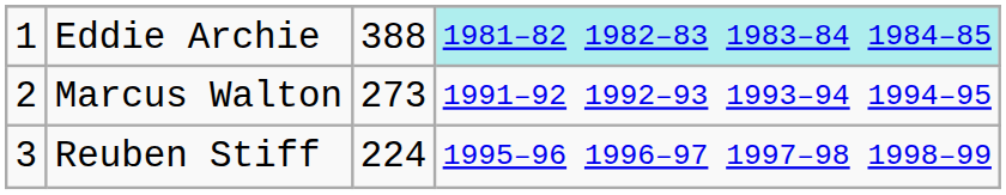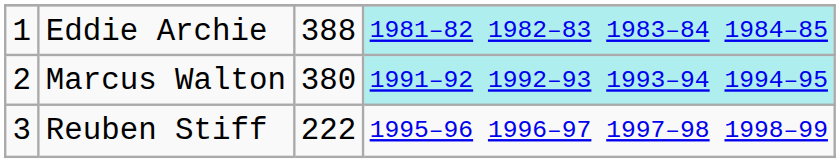Marcus Walton | column 3: 273 -> 380
Marcus Walton | column 4: no background -> paleturquoise background
Reuben Stiff | column 3: 224 -> 222
